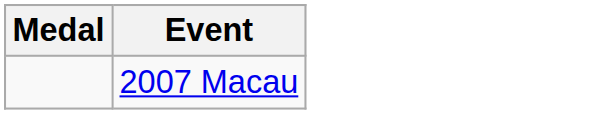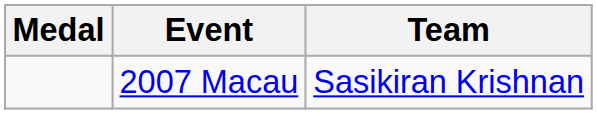+ column: Team | Sasikiran Krishnan
